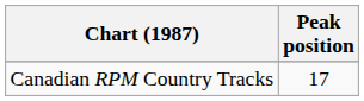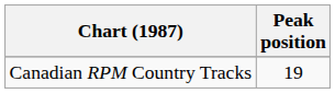Canadian RPM Country Tracks | Peak position: 17 -> 19
